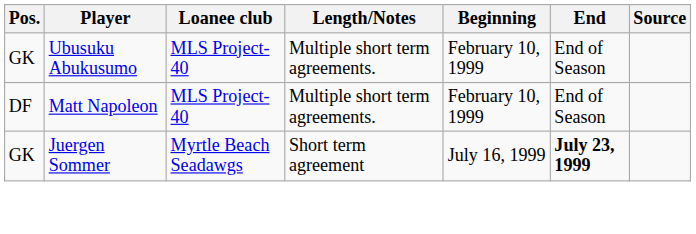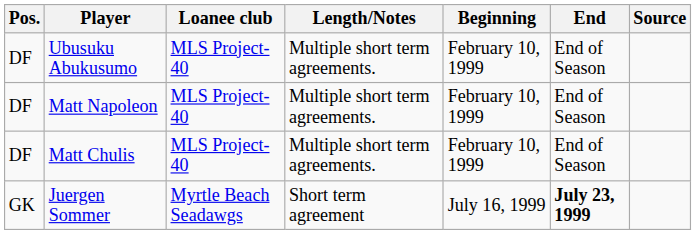Ubusuku Abukusumo | Pos.: GK -> DF
+ row: DF | Matt Chulis | MLS Project-40 | Multiple short term agreements. | February 10, 1999 | End of Season
